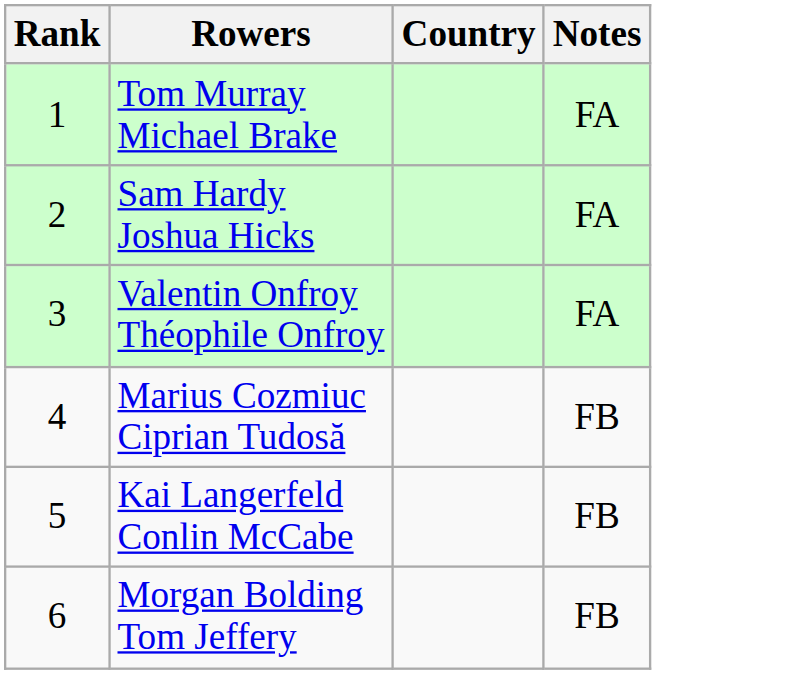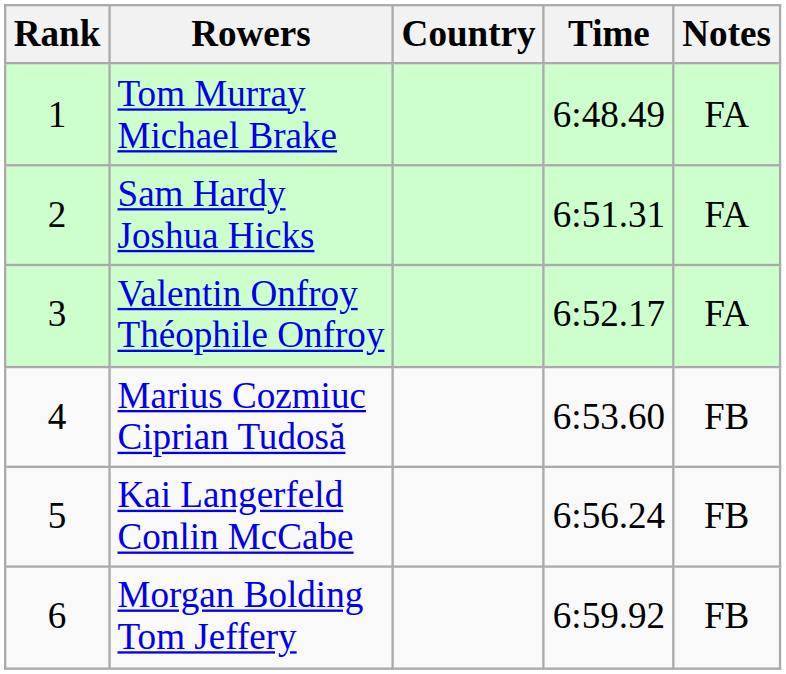+ column: Time | 6:48.49 | 6:51.31 | 6:52.17 | 6:53.60 | 6:56.24 | 6:59.92
